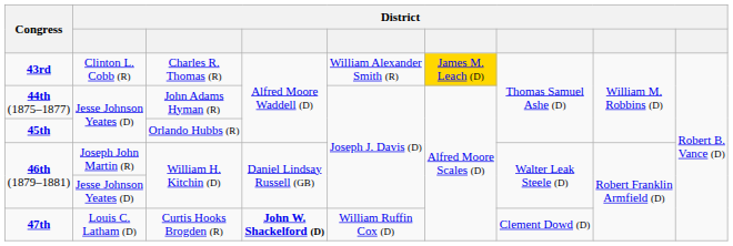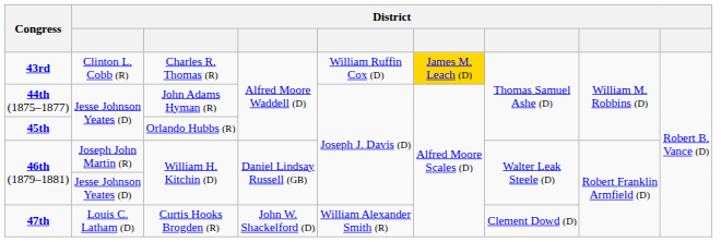43rd | column 5: William Alexander Smith (R) -> William Ruffin Cox (D)
47th | column 4: bold -> normal
47th | column 5: William Ruffin Cox (D) -> William Alexander Smith (R)
